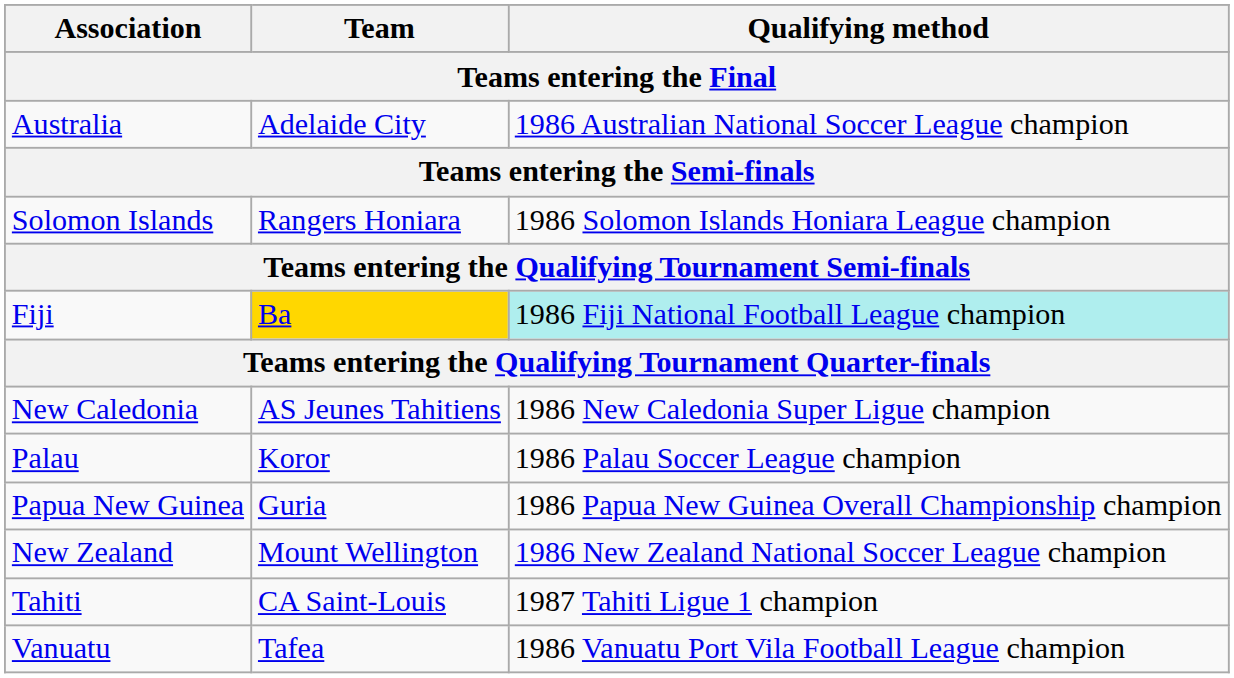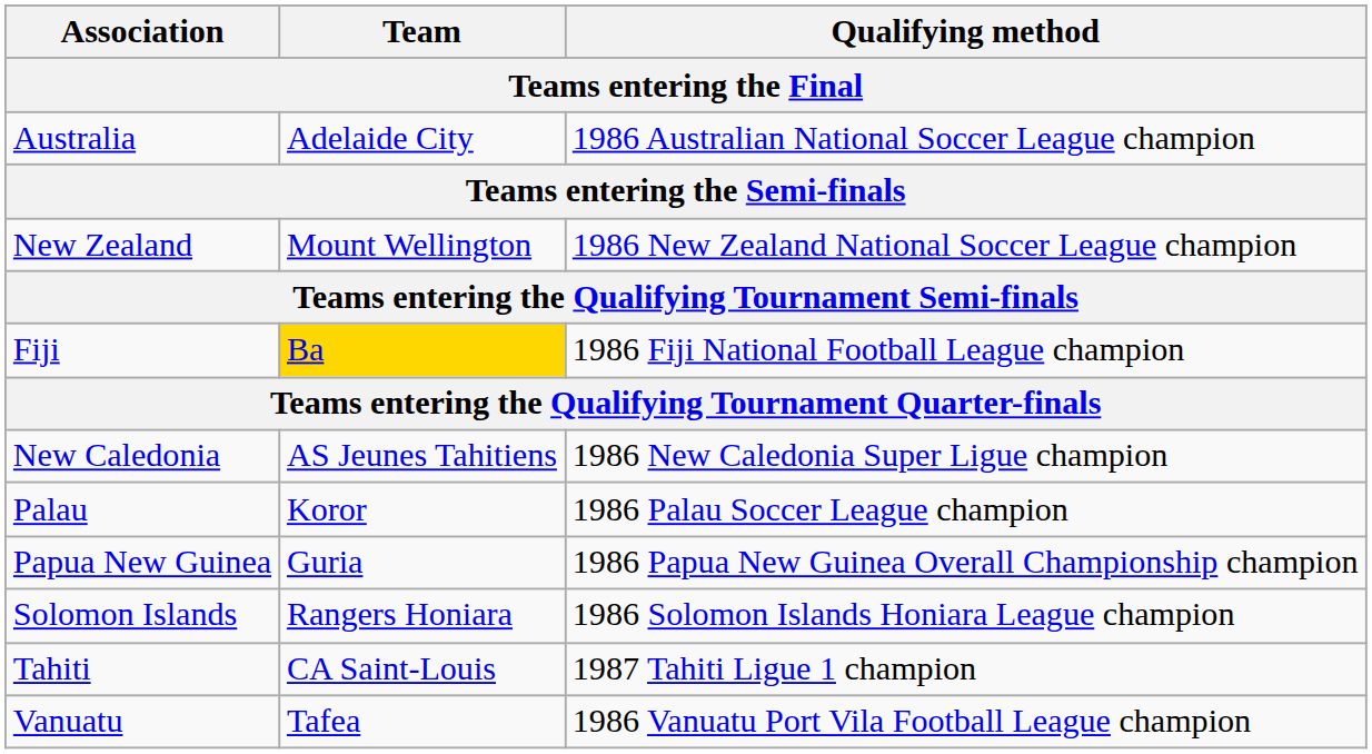rows swapped: New Zealand <-> Solomon Islands
Fiji | Qualifying method: paleturquoise background -> no background
